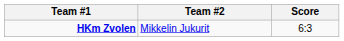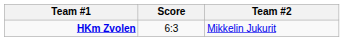columns swapped: Score <-> Team #2
